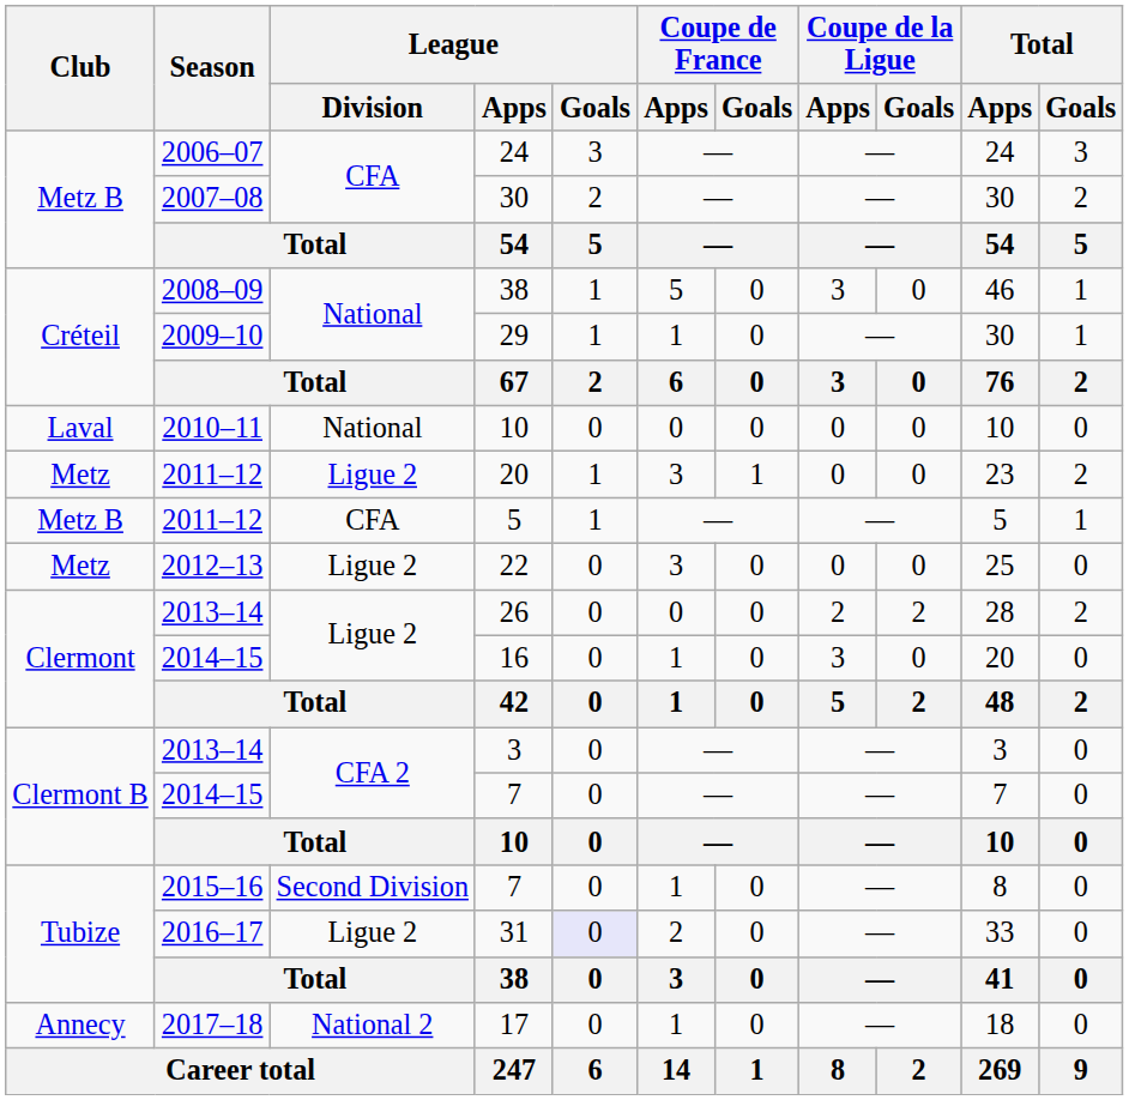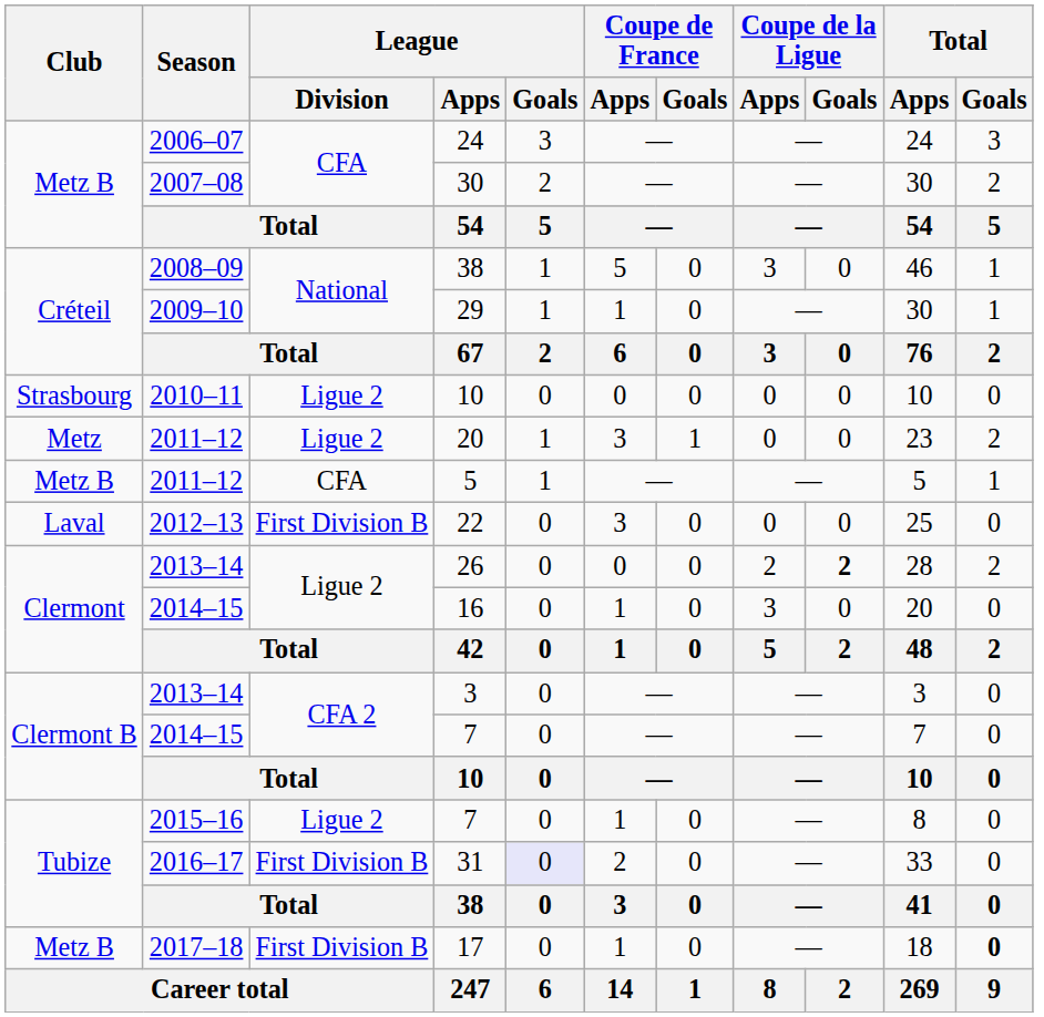2010–11 / 10 | Club: Laval -> Strasbourg
2010–11 / 10 | League / Division: National -> Ligue 2
22 | Club: Metz -> Laval
22 | League / Division: Ligue 2 -> First Division B
26 | Coupe de la Ligue / Goals: normal -> bold
2015–16 / 7 | League / Division: Second Division -> Ligue 2
31 | League / Division: Ligue 2 -> First Division B
17 | Club: Annecy -> Metz B
17 | League / Division: National 2 -> First Division B
17 | Total / Goals: normal -> bold
